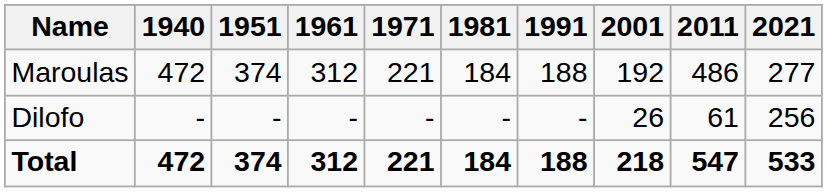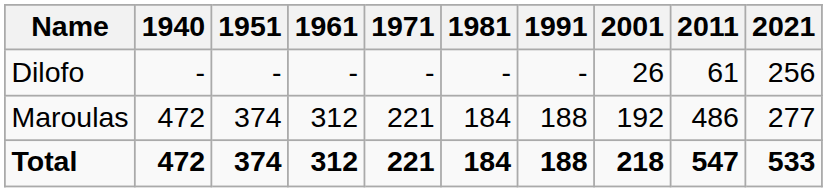rows swapped: Maroulas <-> Dilofo
